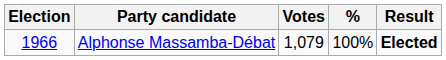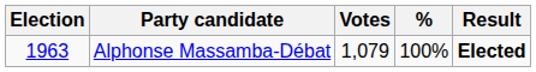Alphonse Massamba-Débat | Election: 1966 -> 1963
